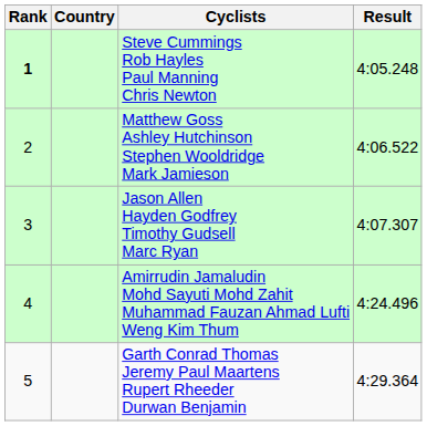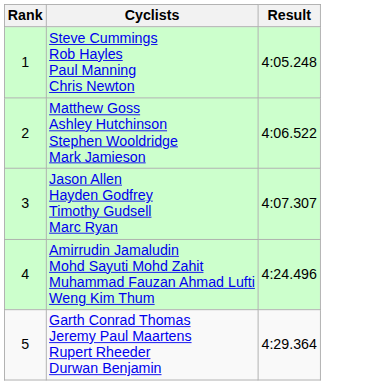- column: Country
Steve Cummings Rob Hayles Paul Manning Chris Newton | Rank: bold -> normal
